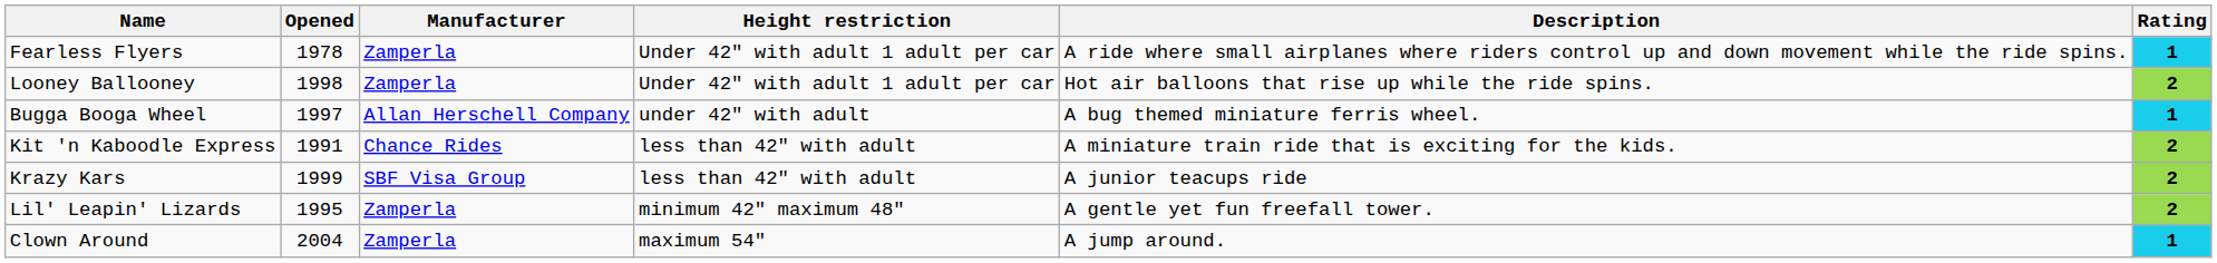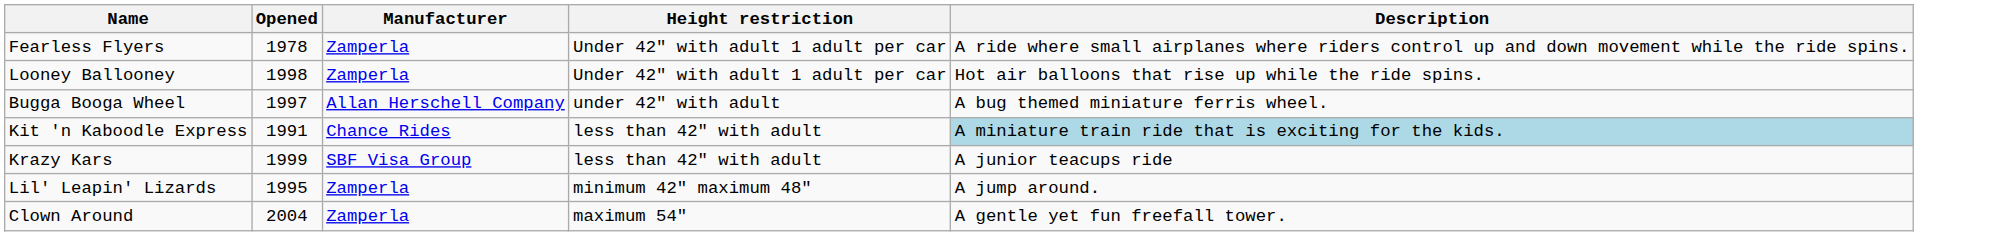- column: Rating | 1 | 2 | 1 | 2 | 2 | 2 | 1
Kit 'n Kaboodle Express | Description: no background -> lightblue background
Lil' Leapin' Lizards | Description: A gentle yet fun freefall tower. -> A jump around.
Clown Around | Description: A jump around. -> A gentle yet fun freefall tower.
